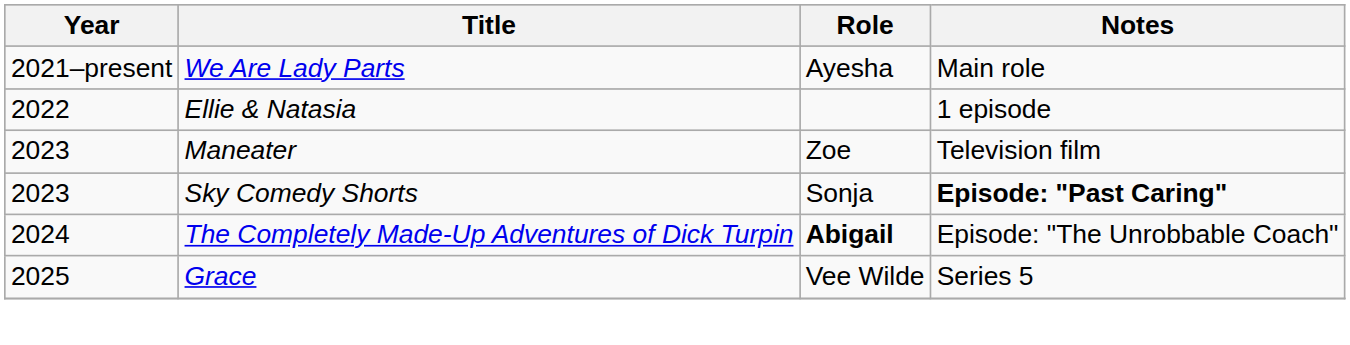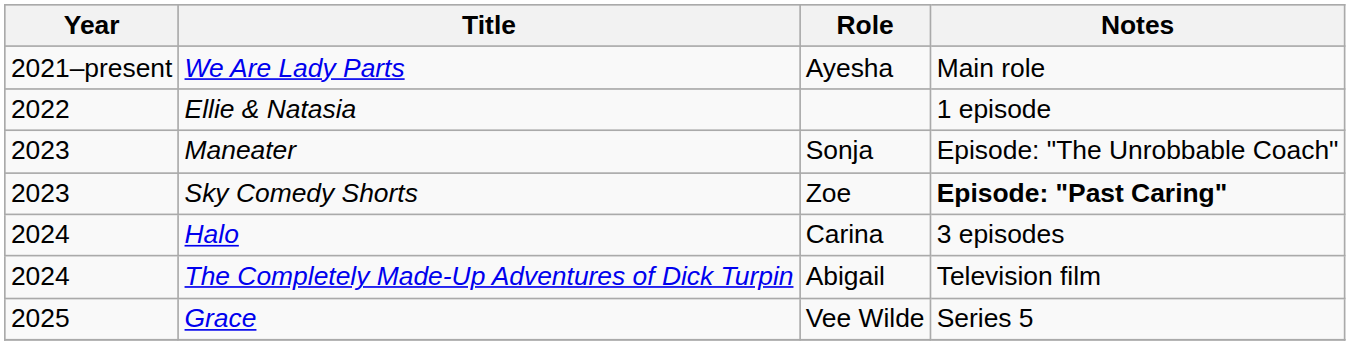Maneater | Role: Zoe -> Sonja
Maneater | Notes: Television film -> Episode: "The Unrobbable Coach"
Sky Comedy Shorts | Role: Sonja -> Zoe
+ row: 2024 | Halo | Carina | 3 episodes
The Completely Made-Up Adventures of Dick Turpin | Role: bold -> normal
The Completely Made-Up Adventures of Dick Turpin | Notes: Episode: "The Unrobbable Coach" -> Television film
